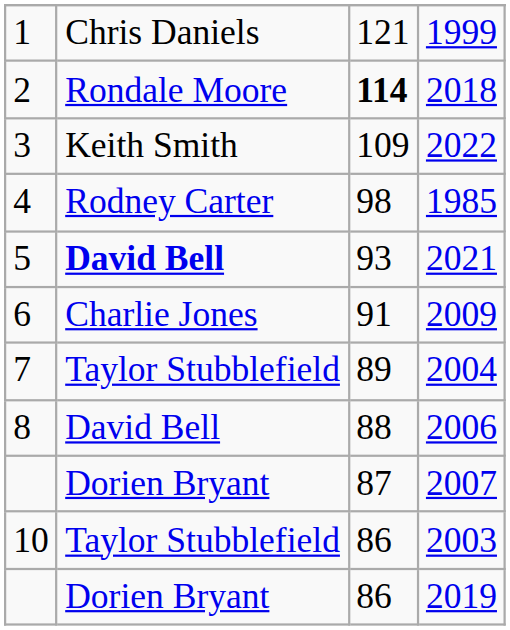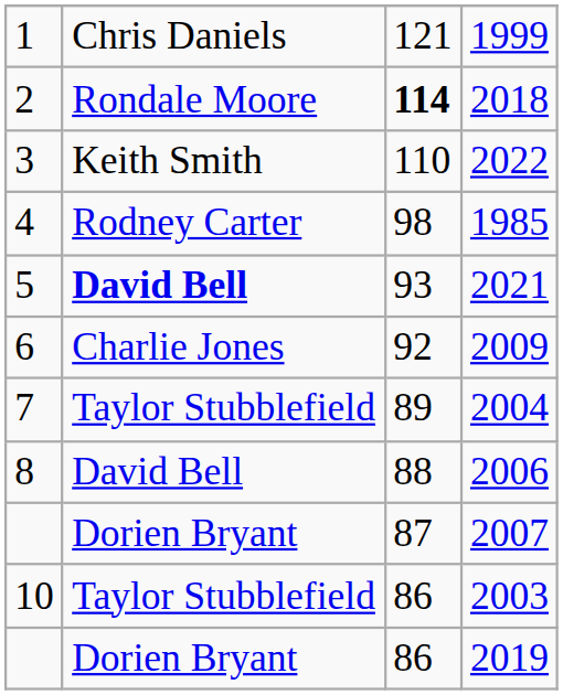2022 | column 3: 109 -> 110
2009 | column 3: 91 -> 92
